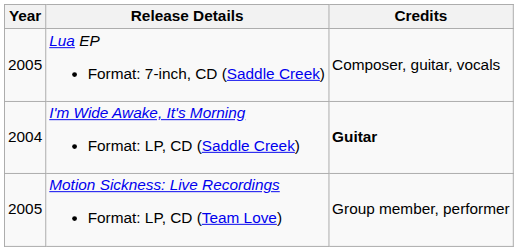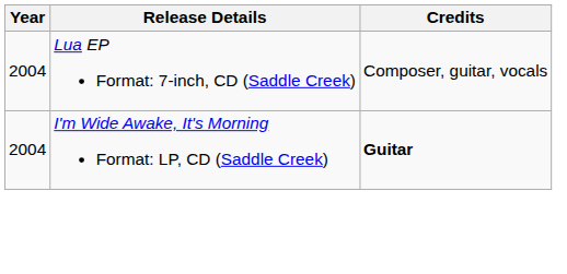Lua EP Format: 7-inch, CD (Saddle Creek) | Year: 2005 -> 2004
- row: 2005 | Motion Sickness: Live Recordings Format: LP, CD (Team Love) | Group member, performer
